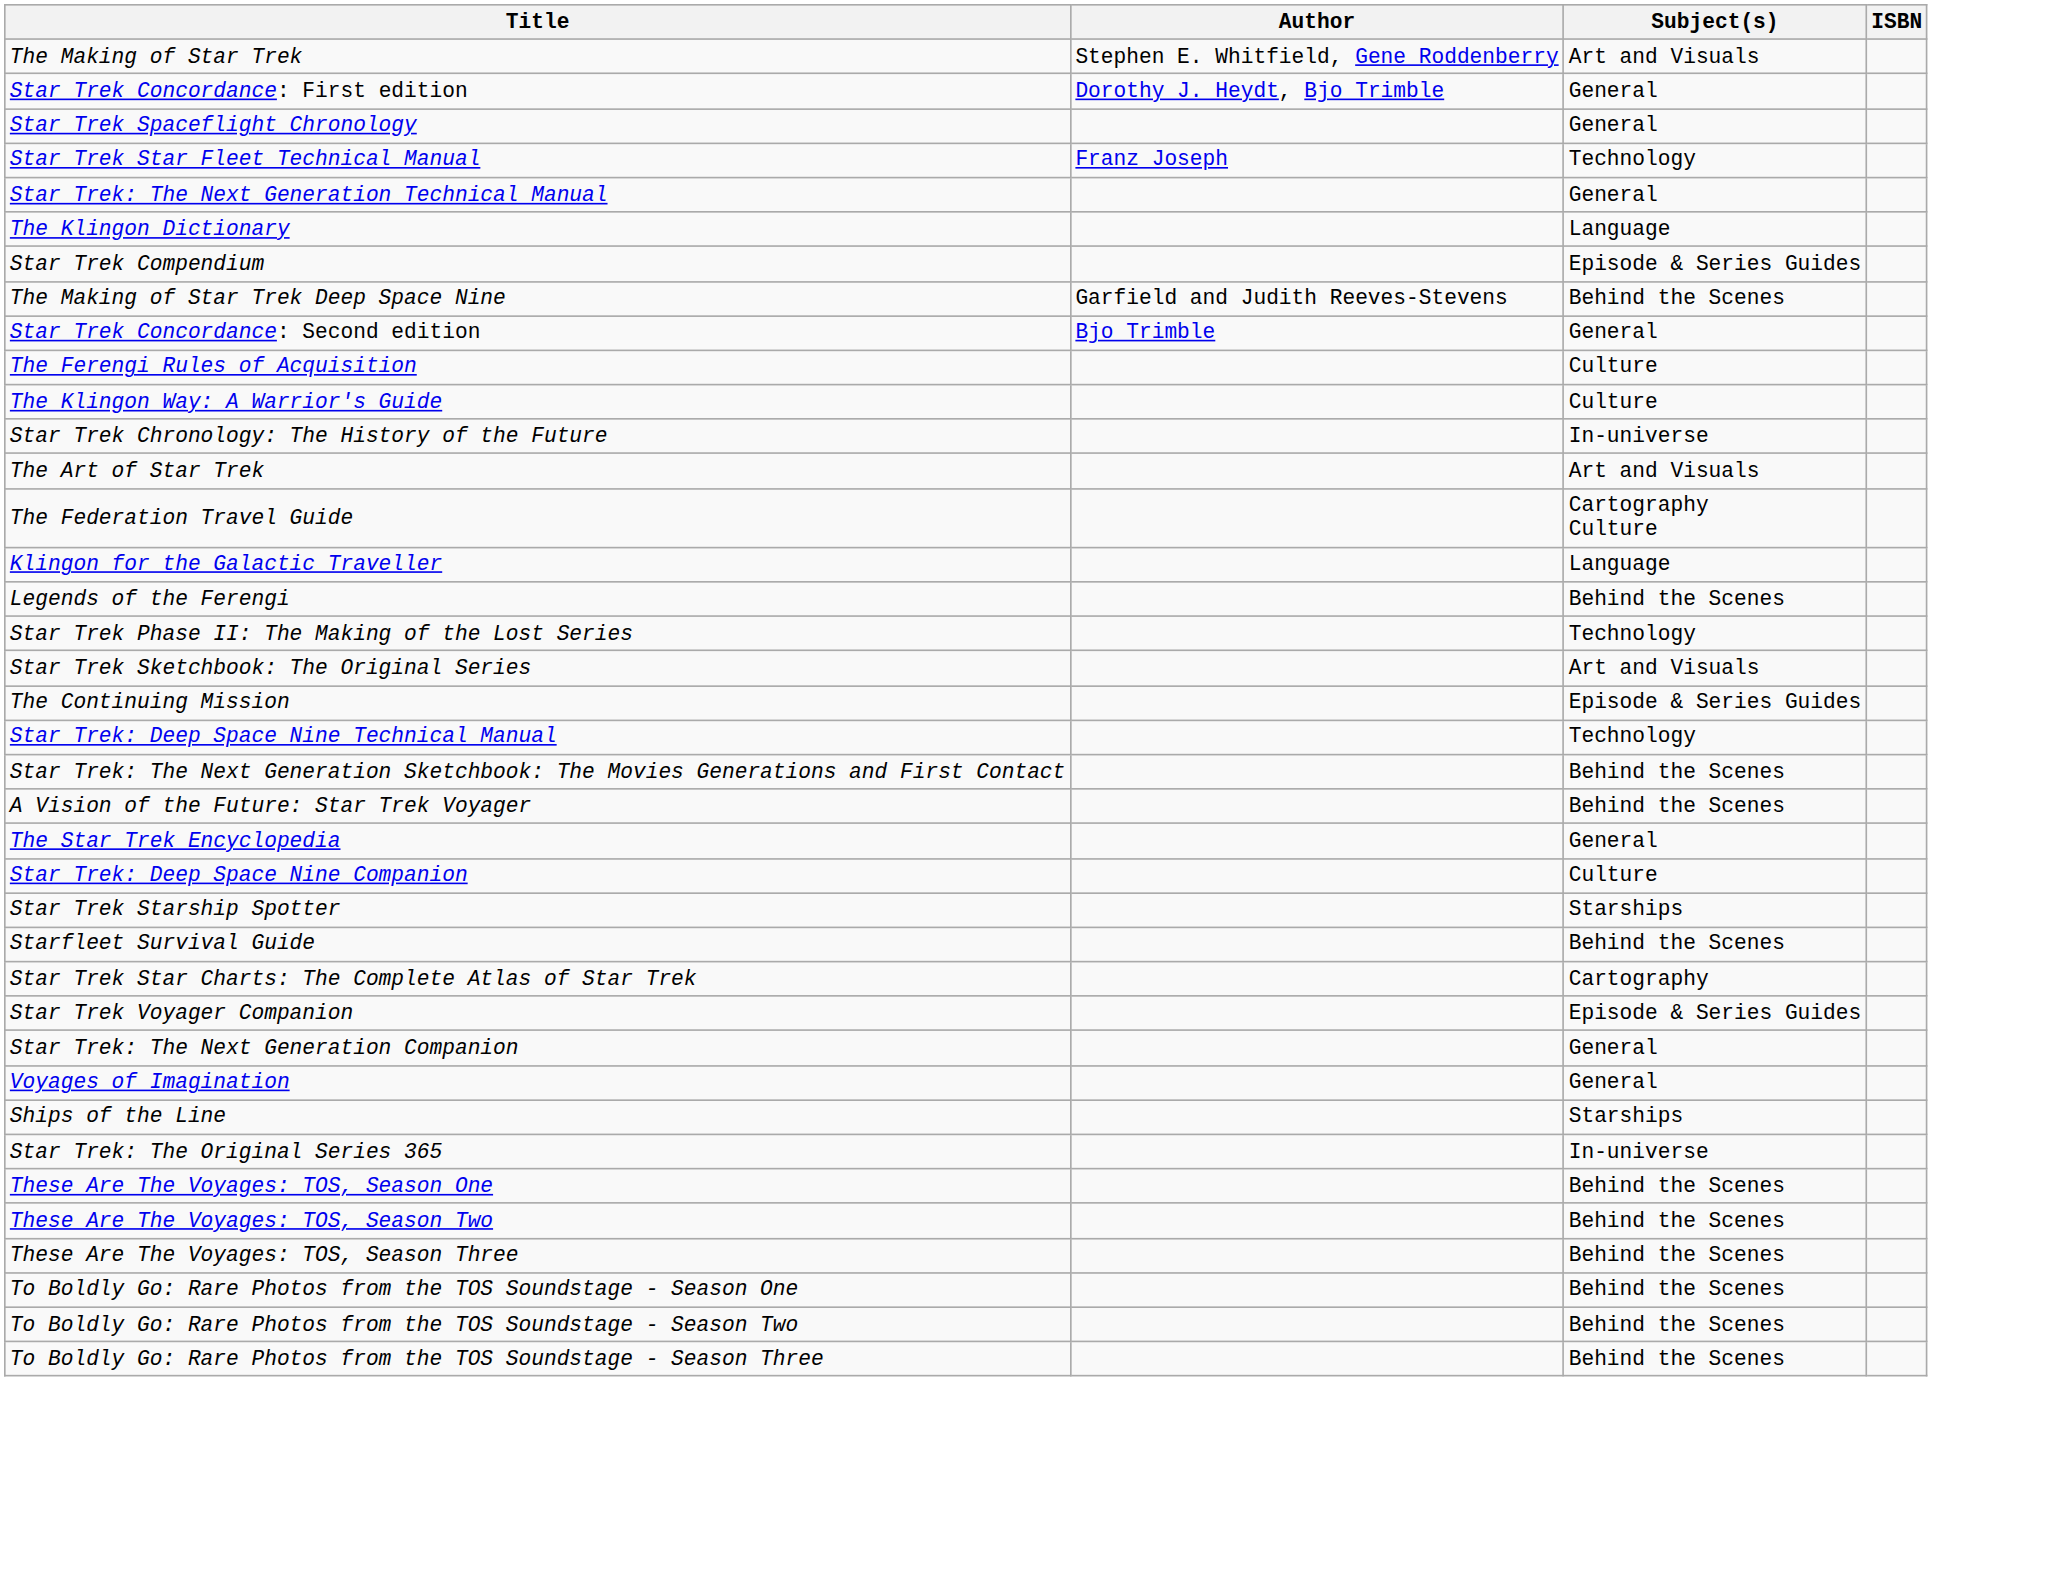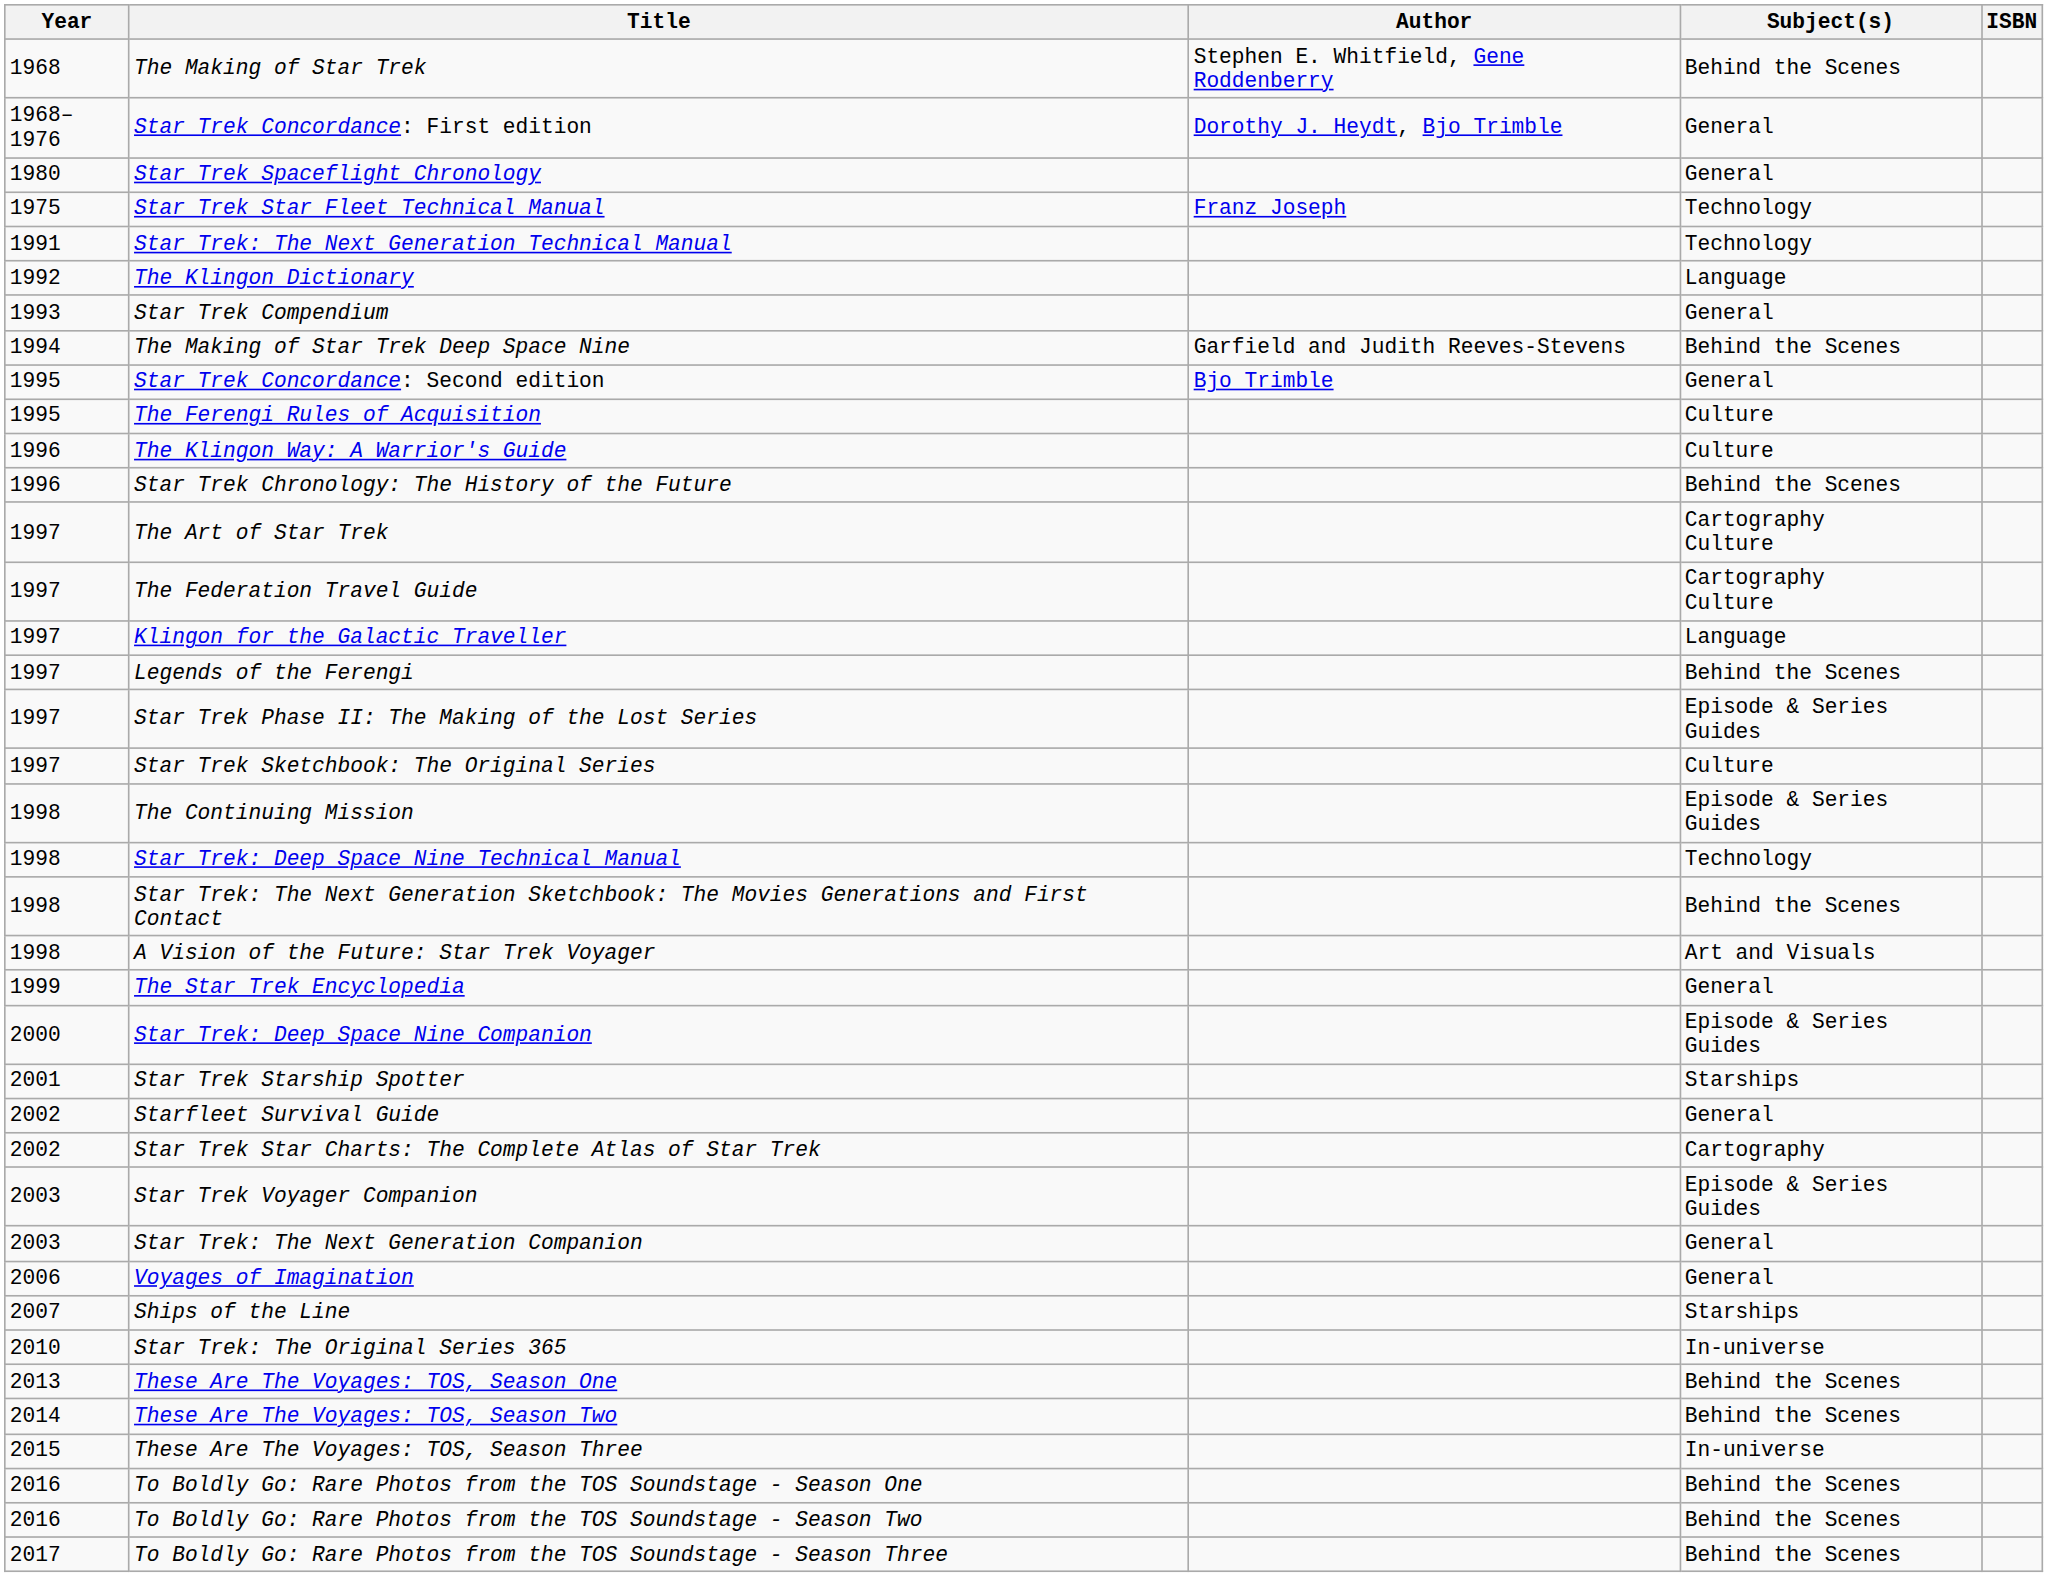+ column: Year | 1968 | 1968–1976 | 1980 | 1975 | 1991 | 1992 | 1993 | 1994 | 1995 | 1995 | 1996 | 1996 | 1997 | 1997 | 1997 | 1997 | 1997 | 1997 | 1998 | 1998 | 1998 | 1998 | 1999 | 2000 | 2001 | 2002 | 2002 | 2003 | 2003 | 2006 | 2007 | 2010 | 2013 | 2014 | 2015 | 2016 | 2016 | 2017
The Making of Star Trek | Subject(s): Art and Visuals -> Behind the Scenes
Star Trek: The Next Generation Technical Manual | Subject(s): General -> Technology
Star Trek Compendium | Subject(s): Episode & Series Guides -> General
Star Trek Chronology: The History of the Future | Subject(s): In-universe -> Behind the Scenes
The Art of Star Trek | Subject(s): Art and Visuals -> Cartography Culture
Star Trek Phase II: The Making of the Lost Series | Subject(s): Technology -> Episode & Series Guides
Star Trek Sketchbook: The Original Series | Subject(s): Art and Visuals -> Culture
A Vision of the Future: Star Trek Voyager | Subject(s): Behind the Scenes -> Art and Visuals
Star Trek: Deep Space Nine Companion | Subject(s): Culture -> Episode & Series Guides
Starfleet Survival Guide | Subject(s): Behind the Scenes -> General
These Are The Voyages: TOS, Season Three | Subject(s): Behind the Scenes -> In-universe
